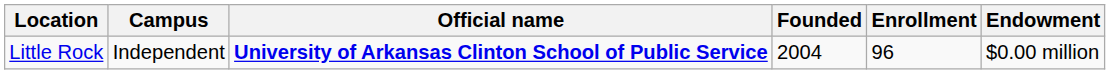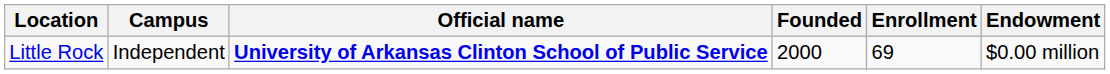Little Rock | Founded: 2004 -> 2000
Little Rock | Enrollment: 96 -> 69
